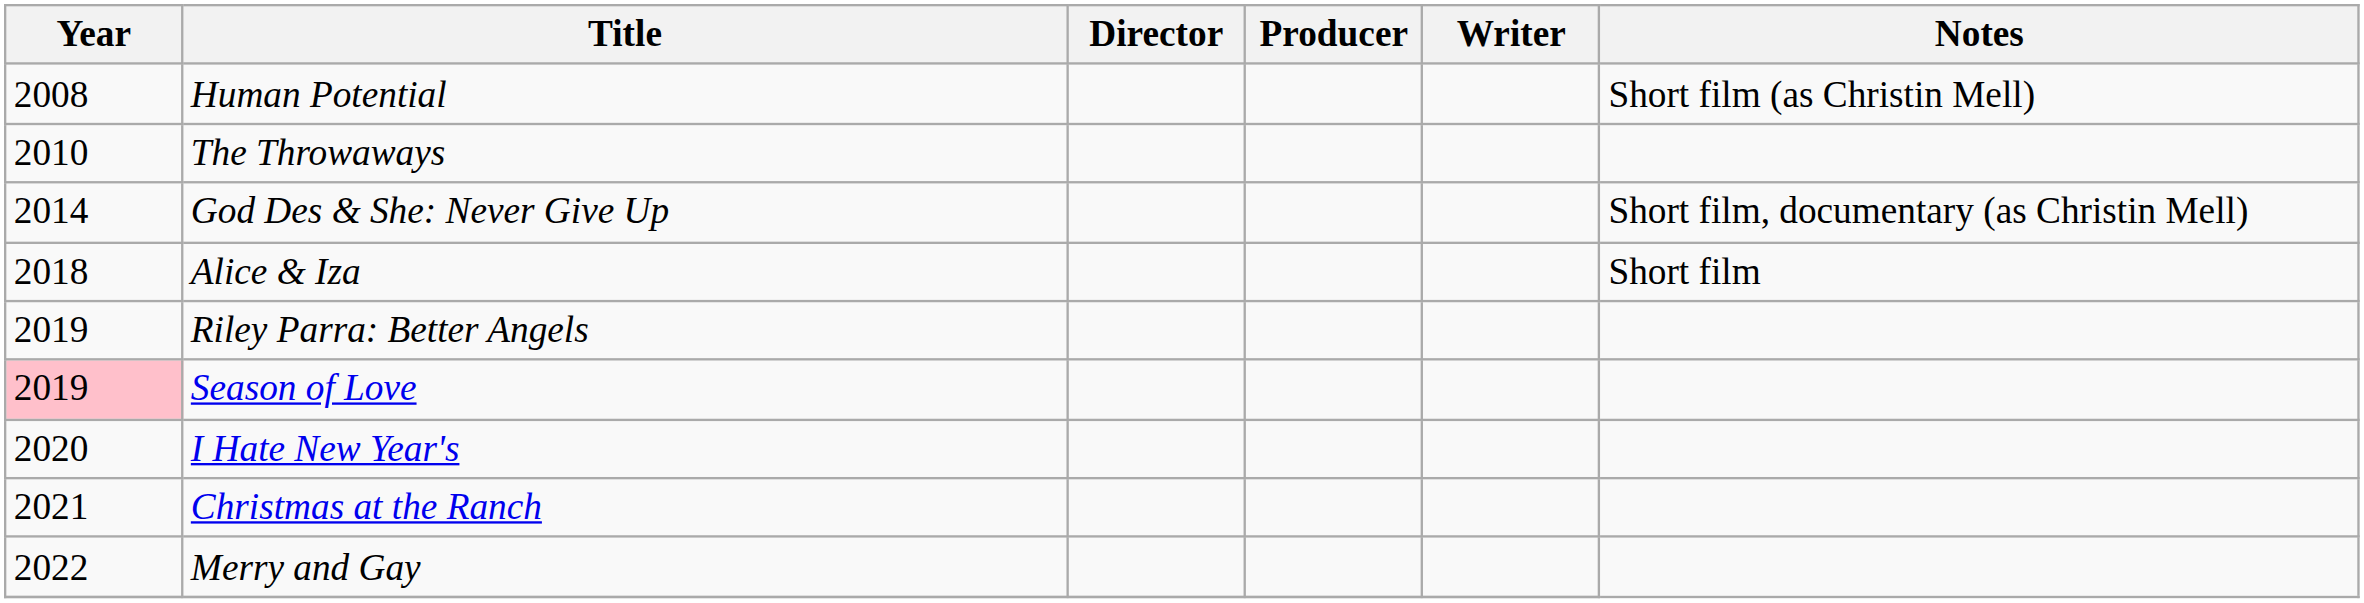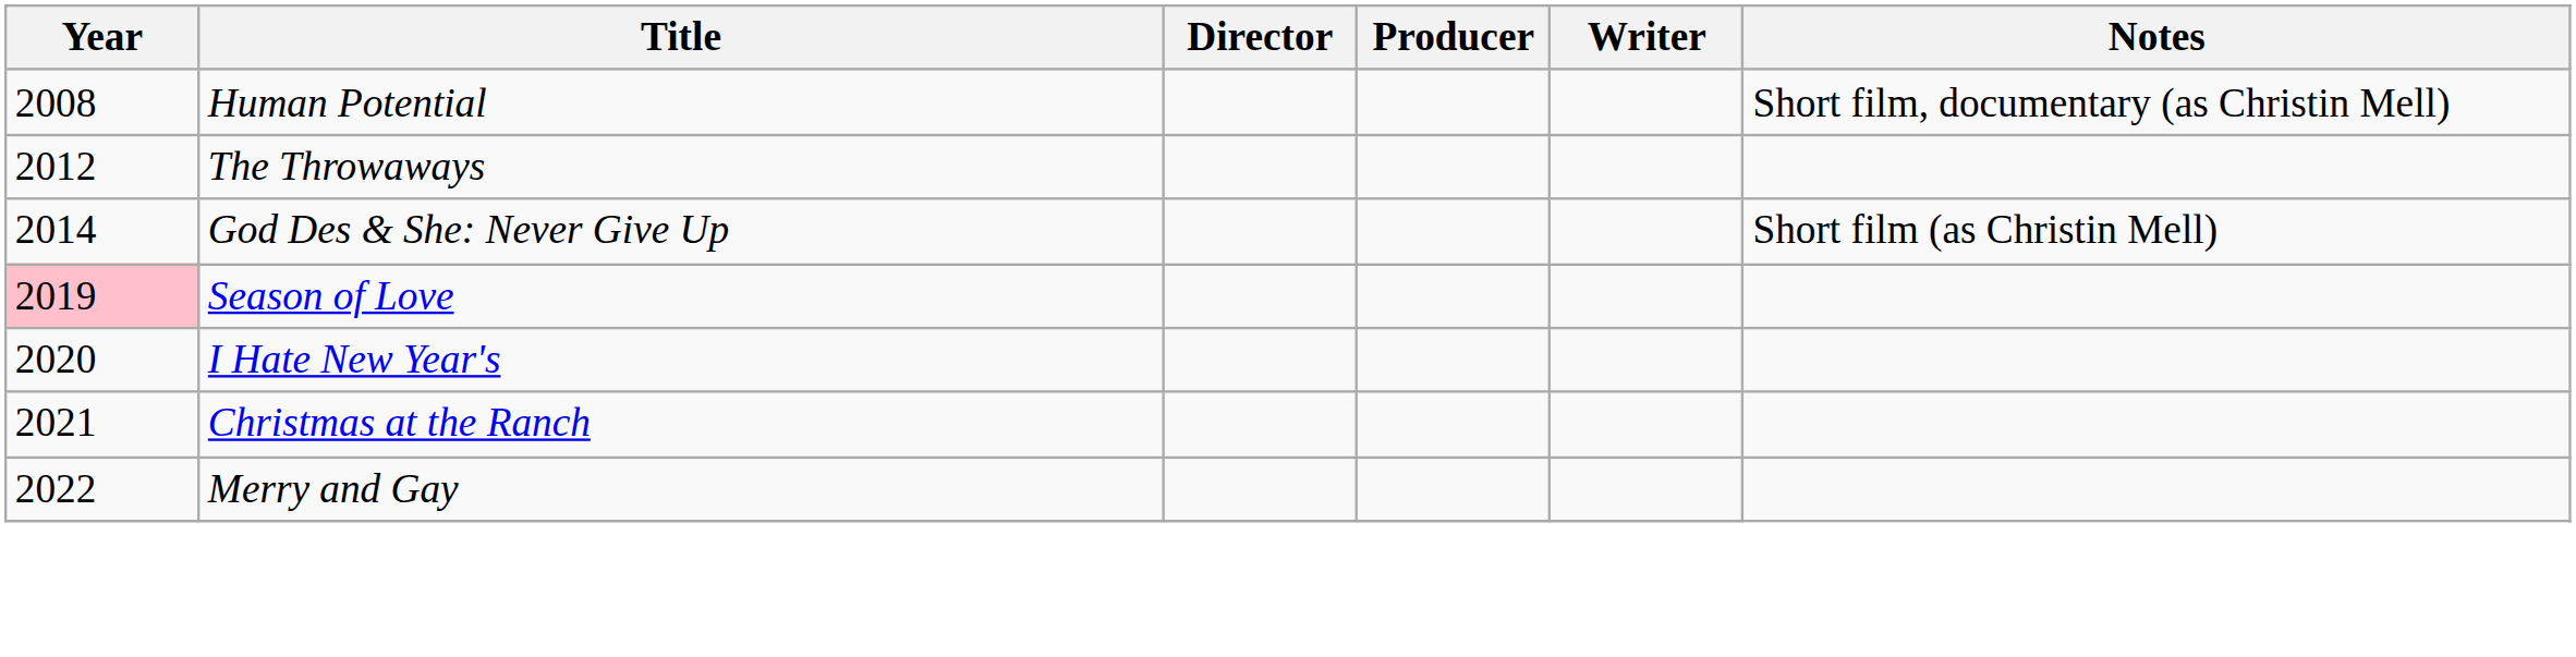Human Potential | Notes: Short film (as Christin Mell) -> Short film, documentary (as Christin Mell)
The Throwaways | Year: 2010 -> 2012
God Des & She: Never Give Up | Notes: Short film, documentary (as Christin Mell) -> Short film (as Christin Mell)
- row: 2018 | Alice & Iza | Short film
- row: 2019 | Riley Parra: Better Angels
